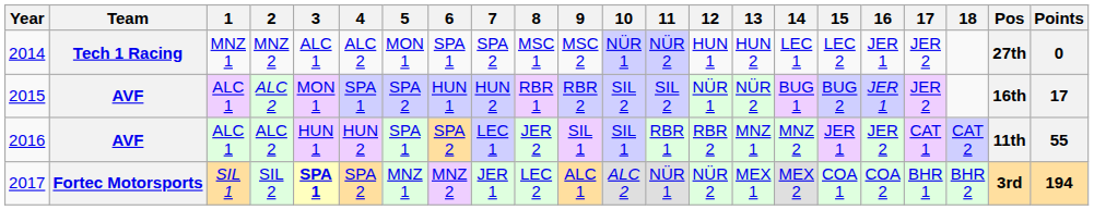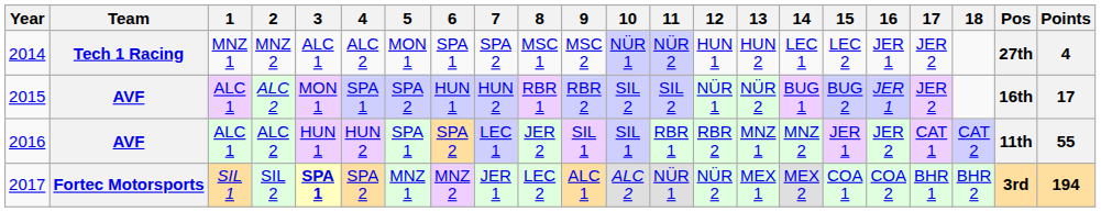2014 | Points: 0 -> 4
